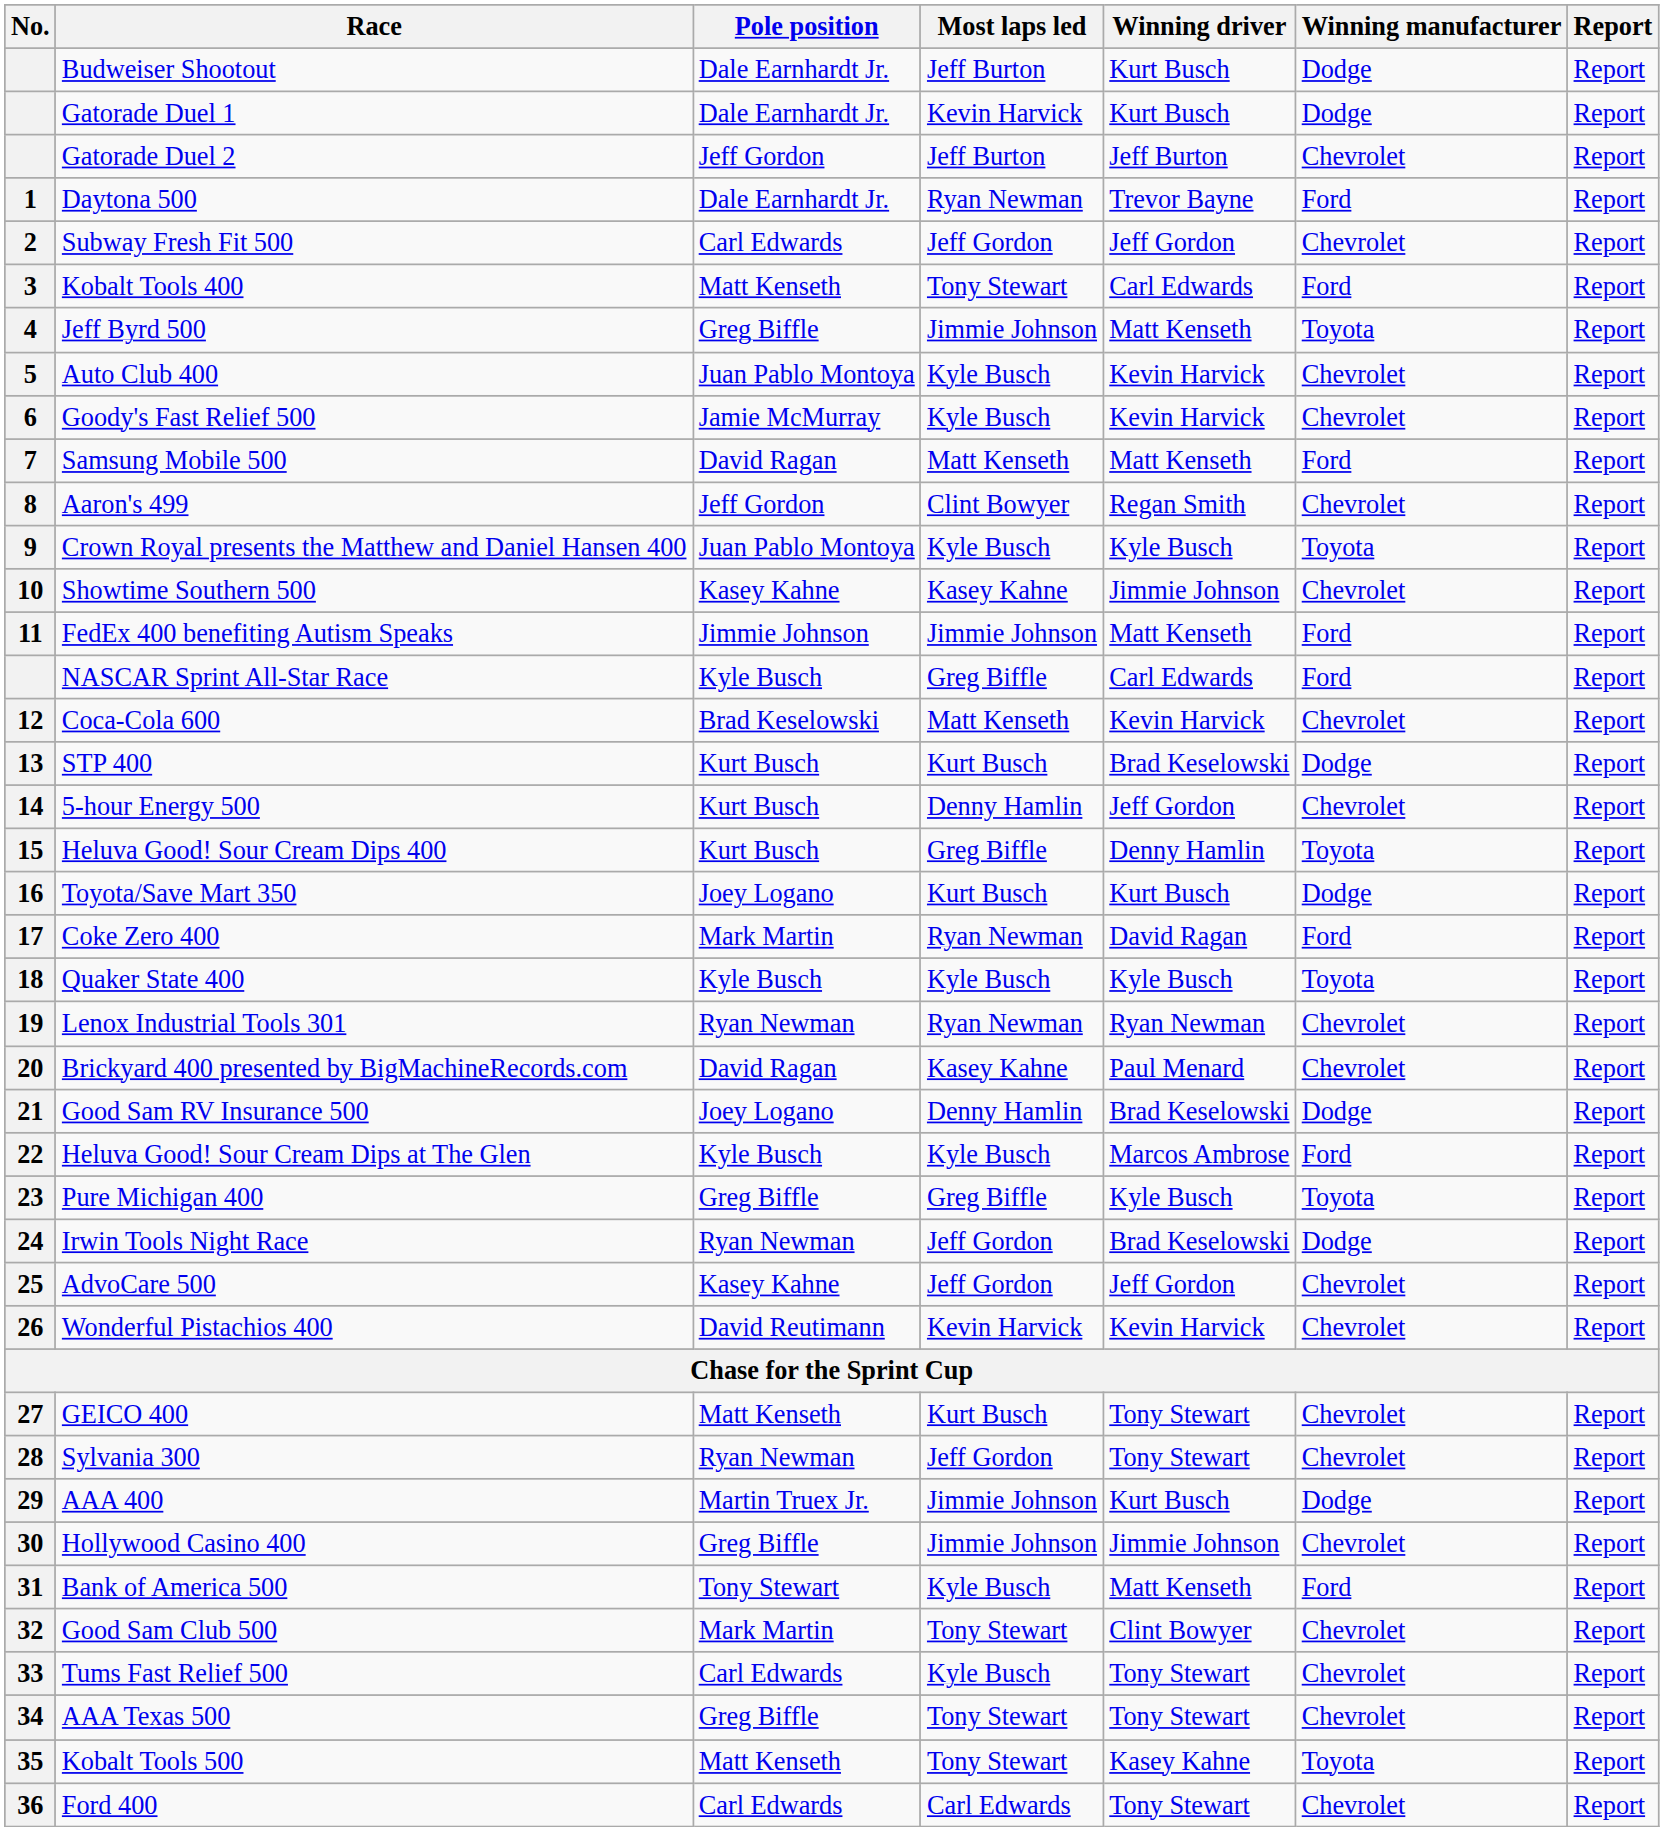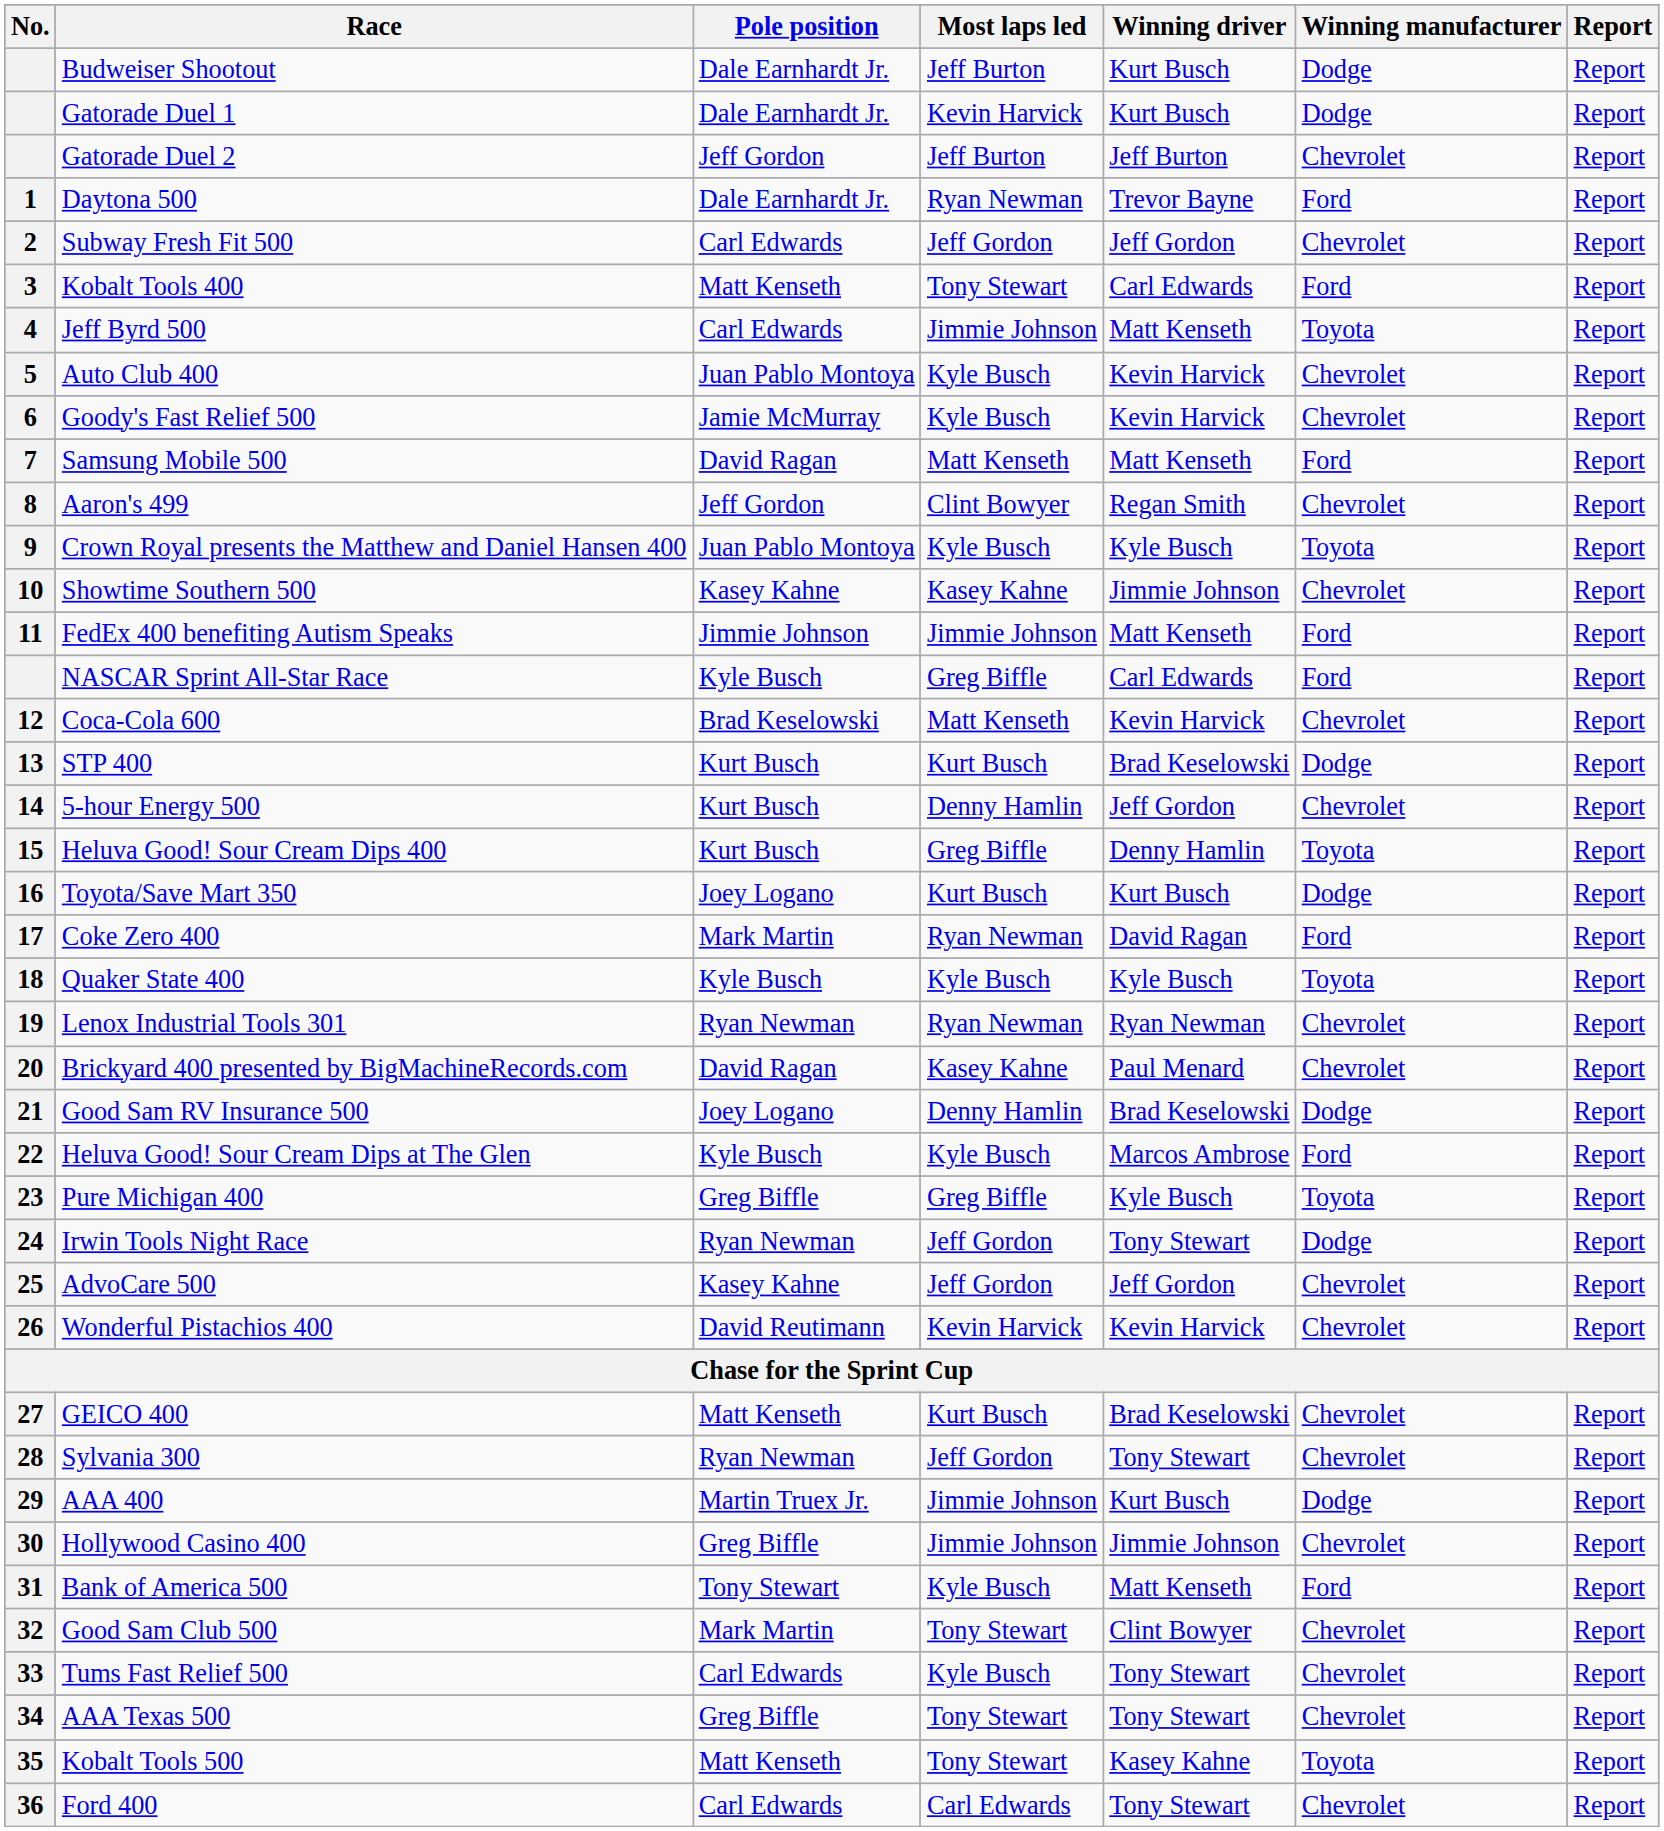Jeff Byrd 500 | Pole position: Greg Biffle -> Carl Edwards
Irwin Tools Night Race | Winning driver: Brad Keselowski -> Tony Stewart
GEICO 400 | Winning driver: Tony Stewart -> Brad Keselowski
